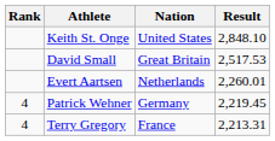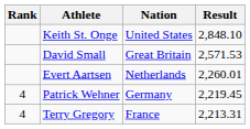David Small | Result: 2,517.53 -> 2,571.53
